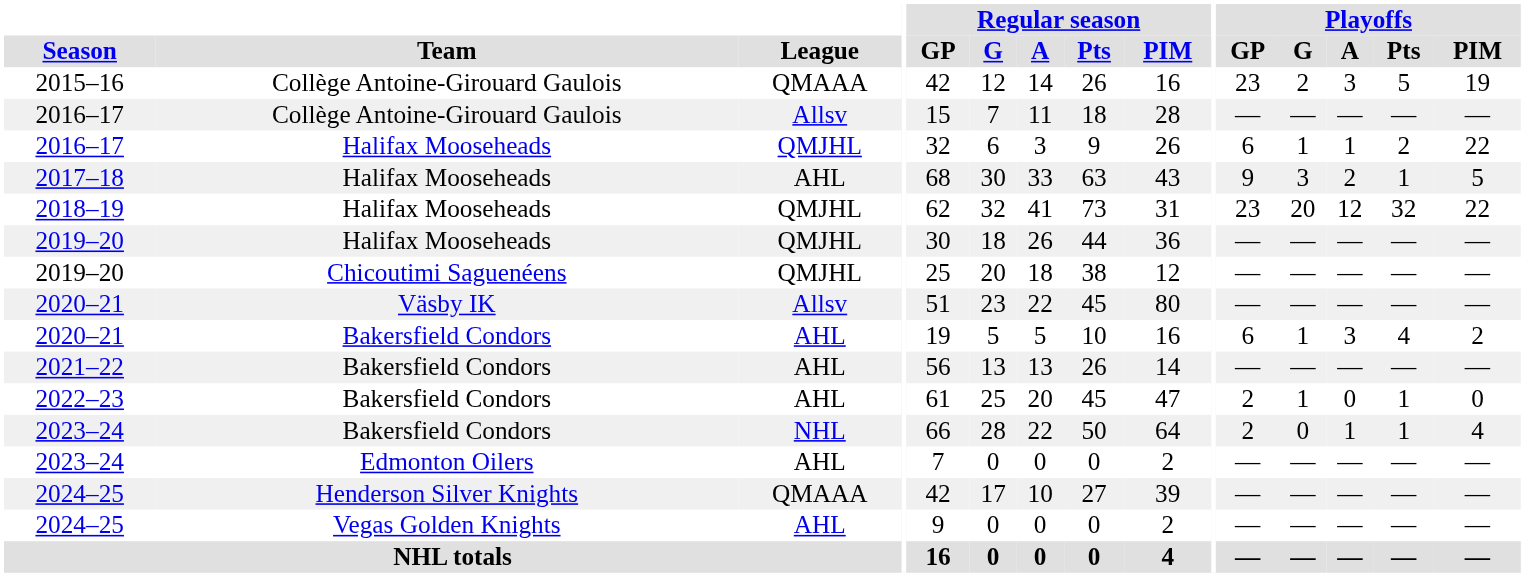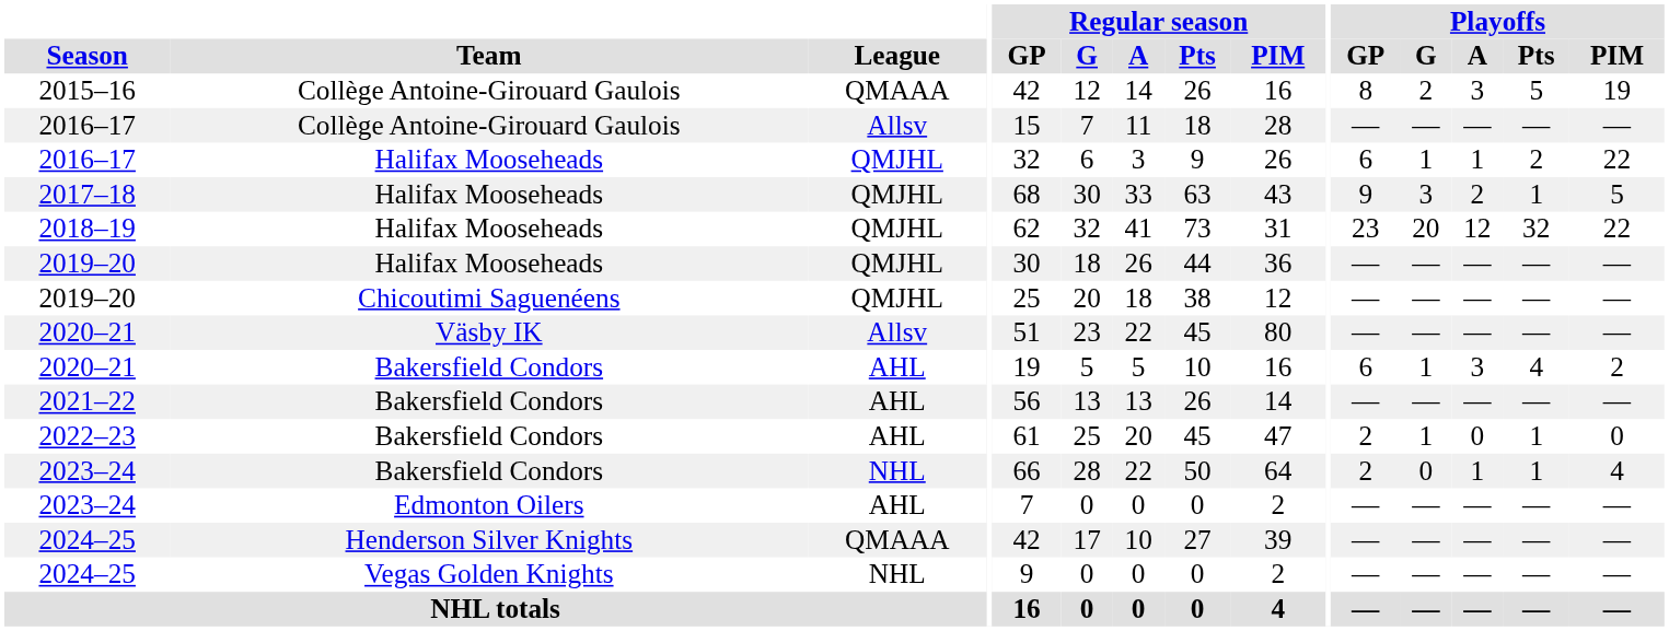2015–16 | Playoffs / GP: 23 -> 8
2017–18 | League: AHL -> QMJHL
2024–25 / Vegas Golden Knights | League: AHL -> NHL
